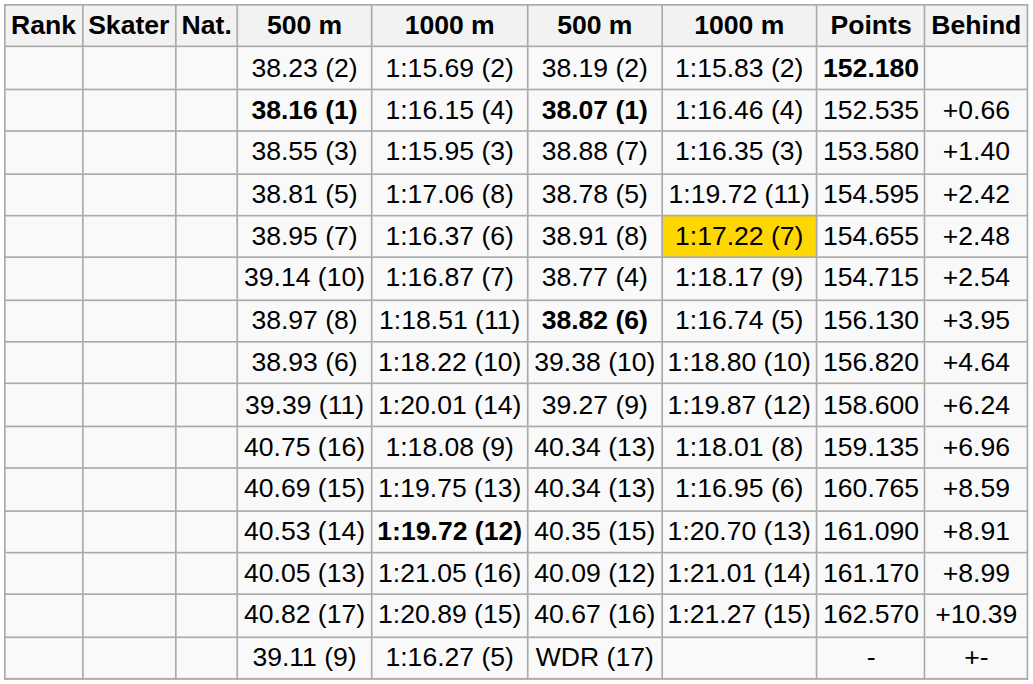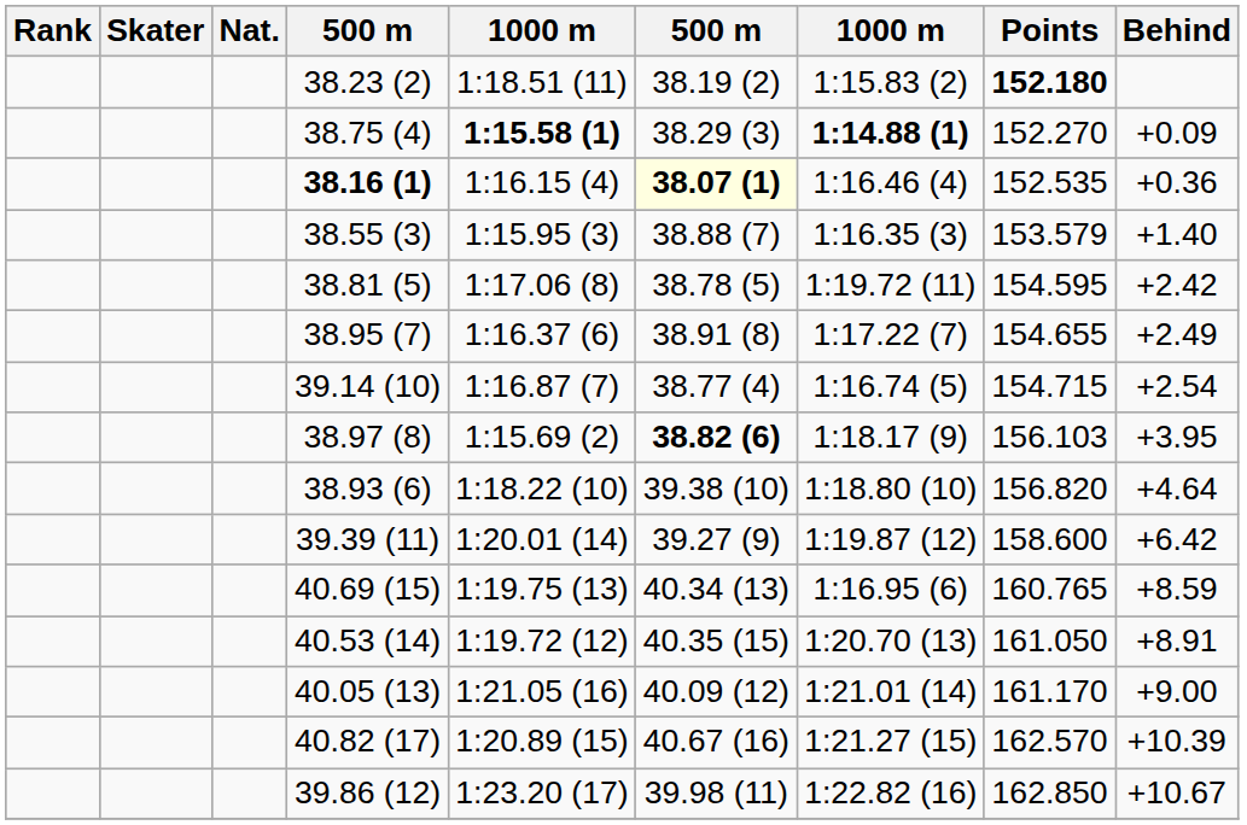38.23 (2) | column 5: 1:15.69 (2) -> 1:18.51 (11)
+ row: 38.75 (4) | 1:15.58 (1) | 38.29 (3) | 1:14.88 (1) | 152.270 | +0.09
38.16 (1) | column 6: no background -> lightyellow background
38.16 (1) | Behind: +0.66 -> +0.36
38.55 (3) | Points: 153.580 -> 153.579
38.95 (7) | column 7: gold background -> no background
38.95 (7) | Behind: +2.48 -> +2.49
39.14 (10) | column 7: 1:18.17 (9) -> 1:16.74 (5)
38.97 (8) | column 5: 1:18.51 (11) -> 1:15.69 (2)
38.97 (8) | column 7: 1:16.74 (5) -> 1:18.17 (9)
38.97 (8) | Points: 156.130 -> 156.103
39.39 (11) | Behind: +6.24 -> +6.42
- row: 40.75 (16) | 1:18.08 (9) | 40.34 (13) | 1:18.01 (8) | 159.135 | +6.96
40.53 (14) | column 5: bold -> normal
40.53 (14) | Points: 161.090 -> 161.050
40.05 (13) | Behind: +8.99 -> +9.00
+ row: 39.86 (12) | 1:23.20 (17) | 39.98 (11) | 1:22.82 (16) | 162.850 | +10.67
- row: 39.11 (9) | 1:16.27 (5) | WDR (17) | - | +-
